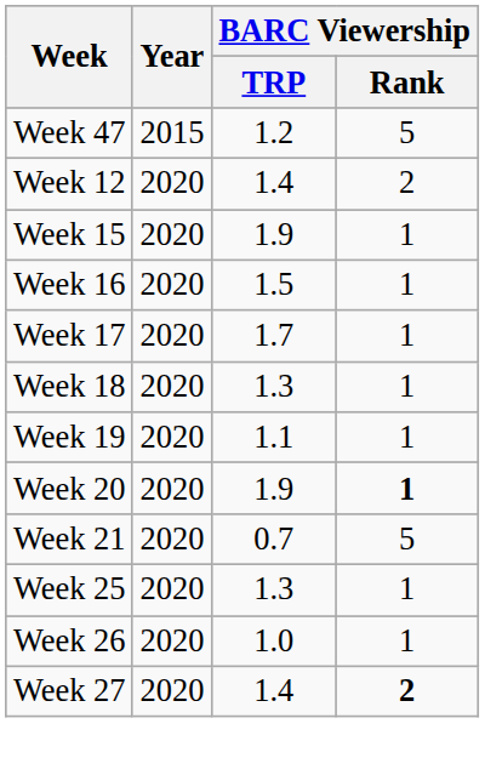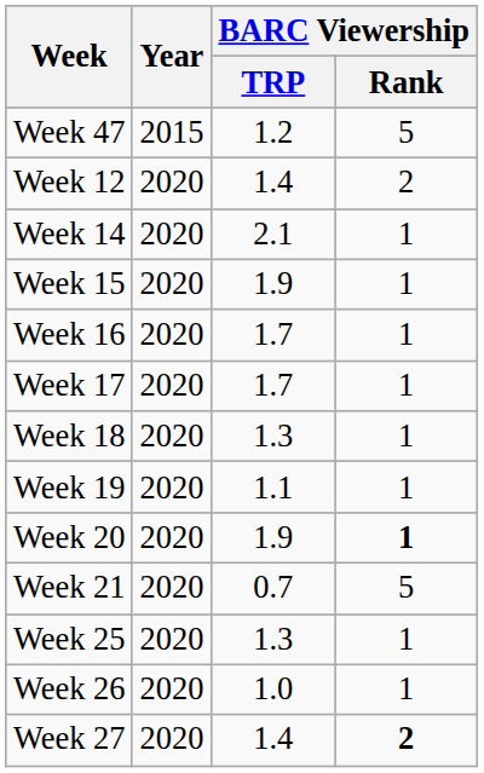+ row: Week 14 | 2020 | 2.1 | 1
Week 16 | BARC Viewership / TRP: 1.5 -> 1.7
